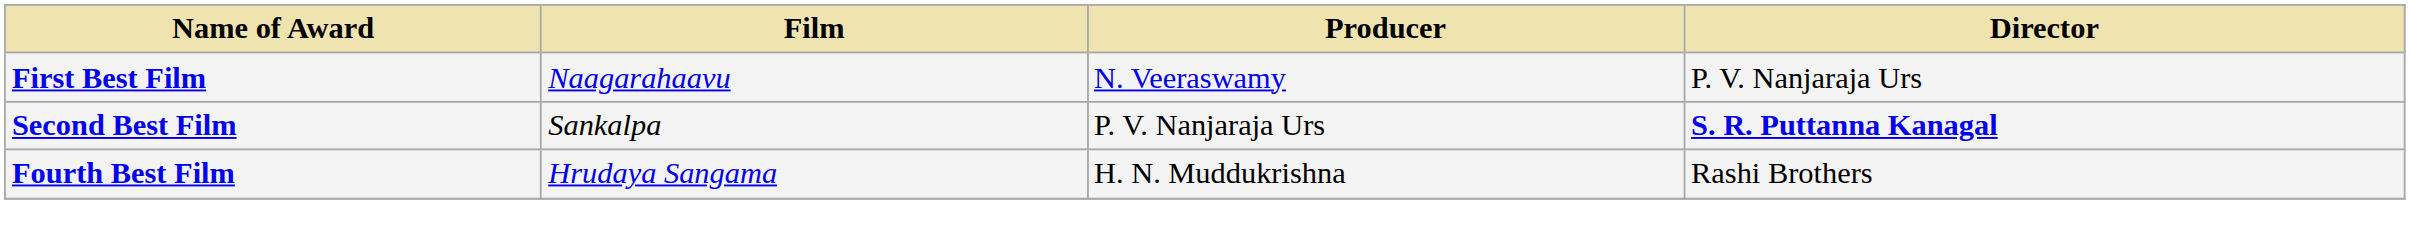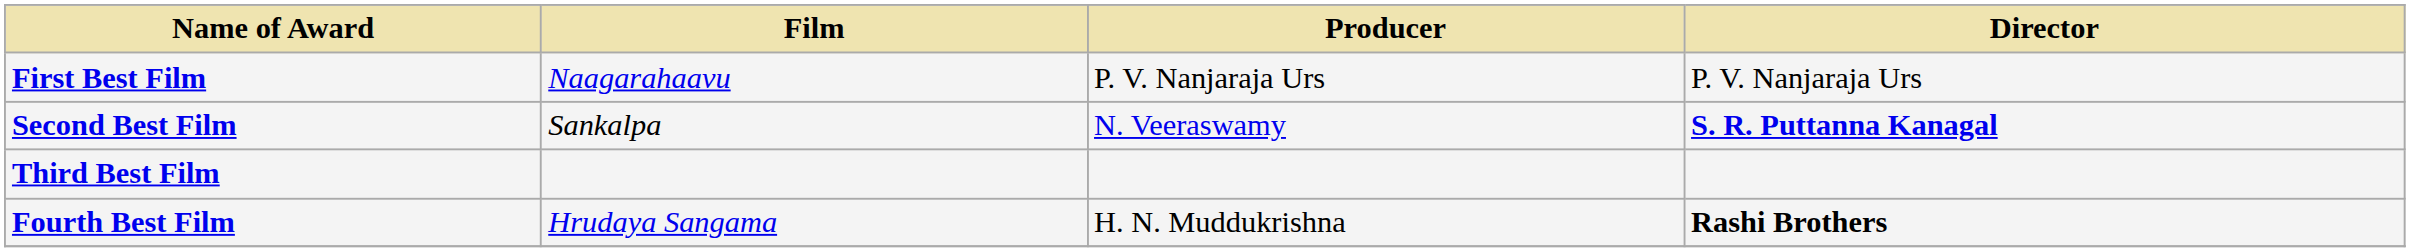First Best Film | Producer: N. Veeraswamy -> P. V. Nanjaraja Urs
Second Best Film | Producer: P. V. Nanjaraja Urs -> N. Veeraswamy
+ row: Third Best Film
Fourth Best Film | Director: normal -> bold
